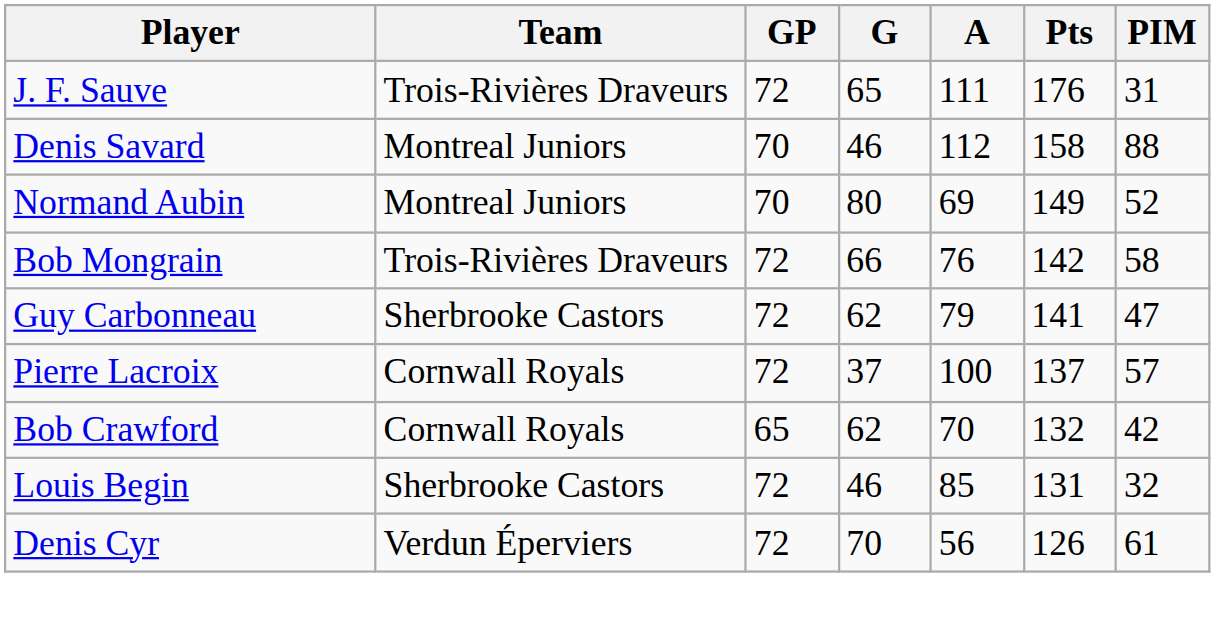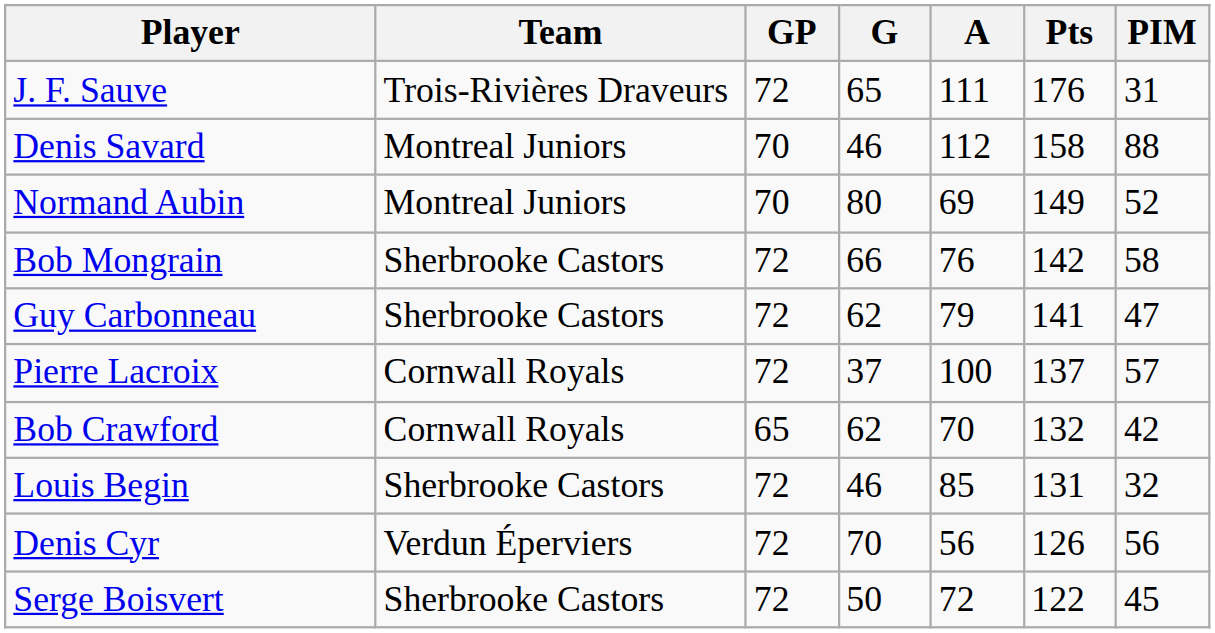Bob Mongrain | Team: Trois-Rivières Draveurs -> Sherbrooke Castors
Denis Cyr | PIM: 61 -> 56
+ row: Serge Boisvert | Sherbrooke Castors | 72 | 50 | 72 | 122 | 45
